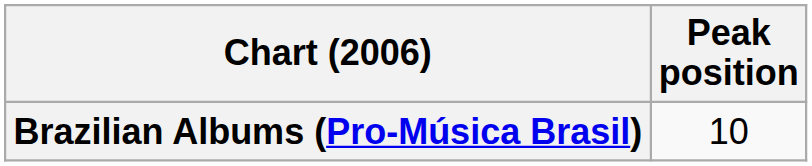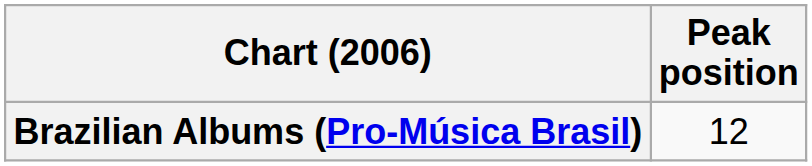Brazilian Albums (Pro-Música Brasil) | Peak position: 10 -> 12
